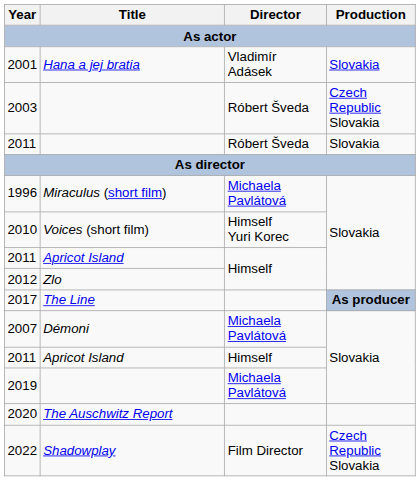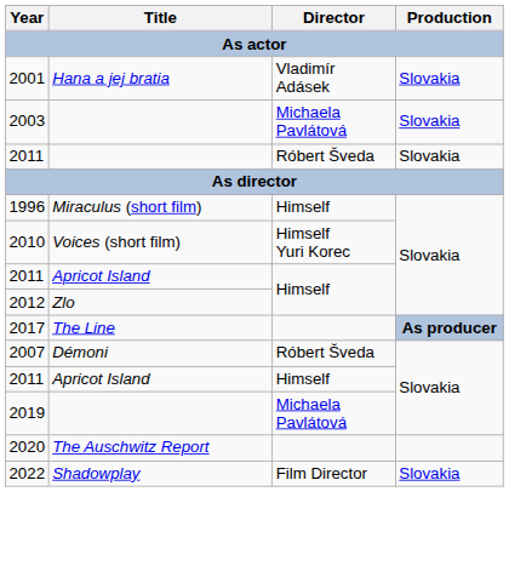2003 | Director / As actor: Róbert Šveda -> Michaela Pavlátová
2003 | Production / As actor: Czech Republic Slovakia -> Slovakia
1996 | Director / As actor: Michaela Pavlátová -> Himself
2007 | Director / As actor: Michaela Pavlátová -> Róbert Šveda
2022 | Production / As actor: Czech Republic Slovakia -> Slovakia
